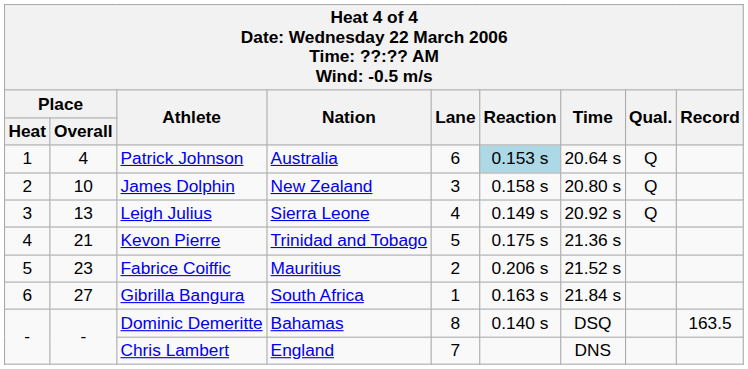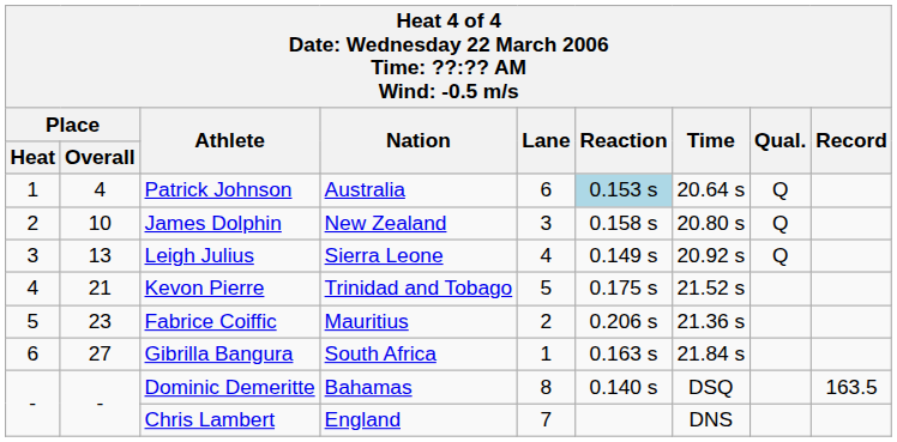Kevon Pierre | Time: 21.36 s -> 21.52 s
Fabrice Coiffic | Time: 21.52 s -> 21.36 s
